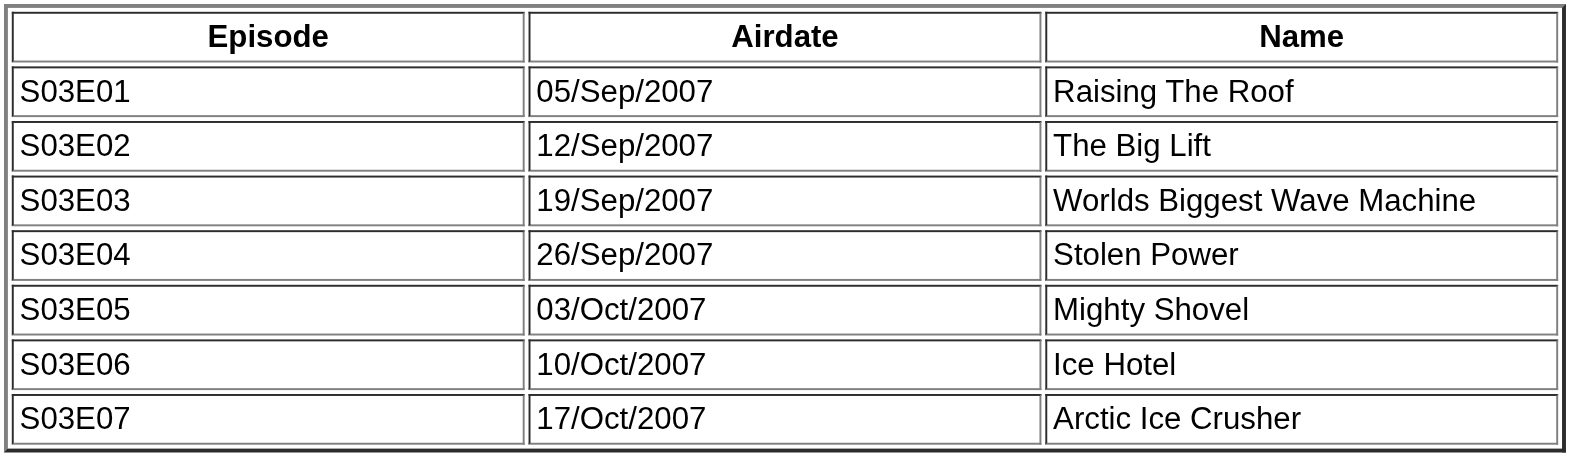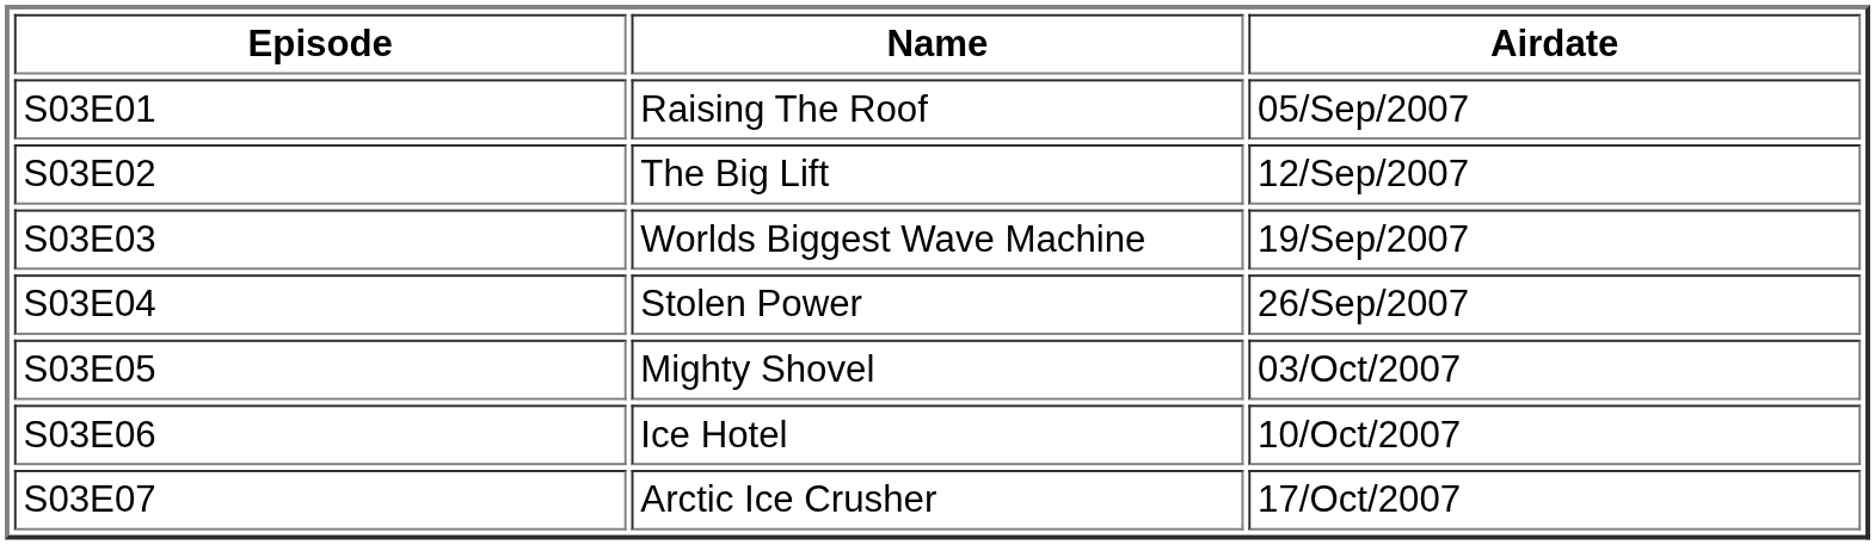columns swapped: Name <-> Airdate
